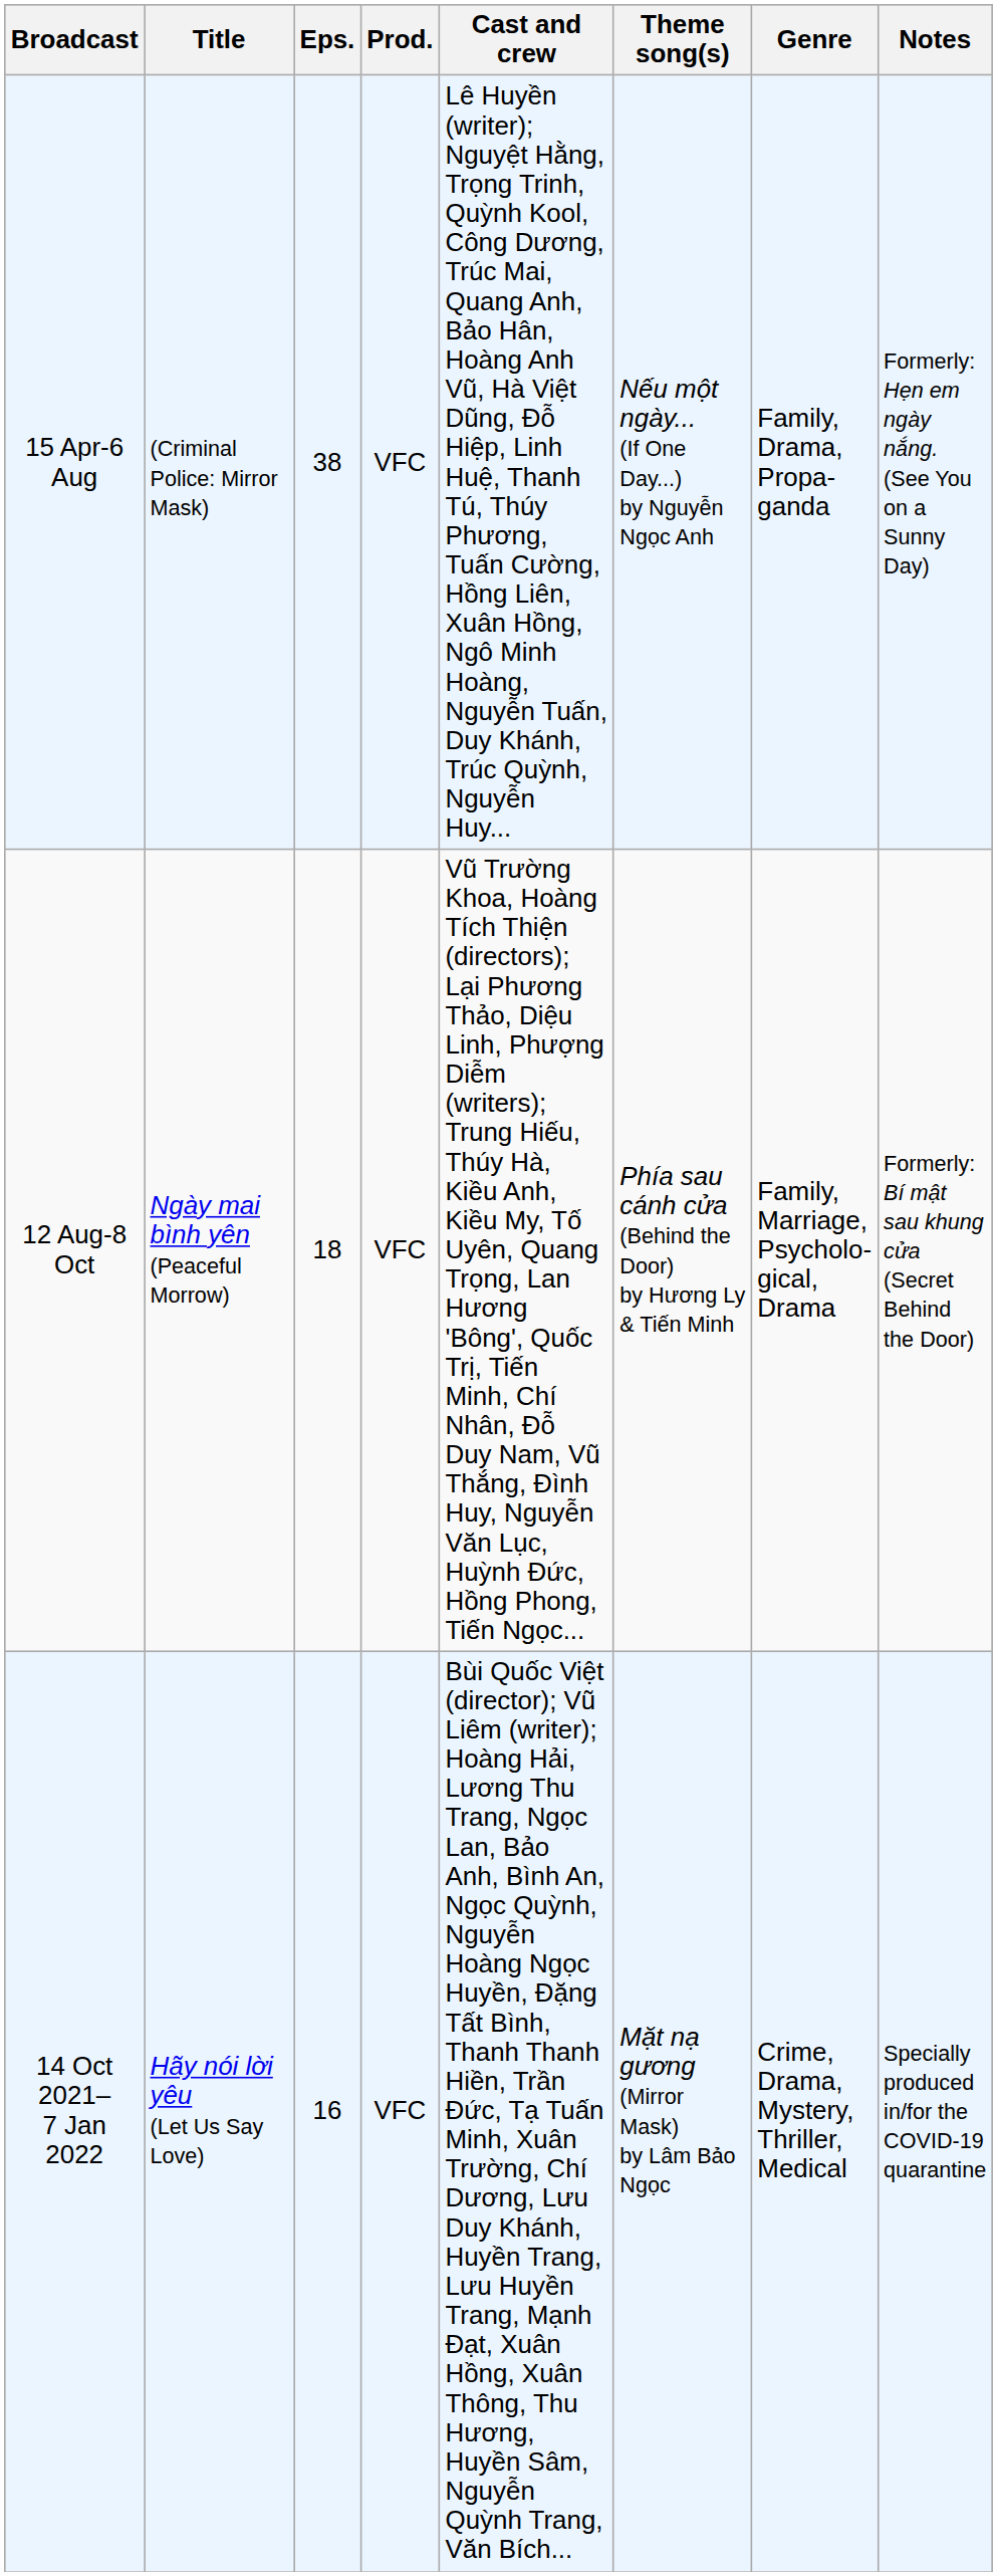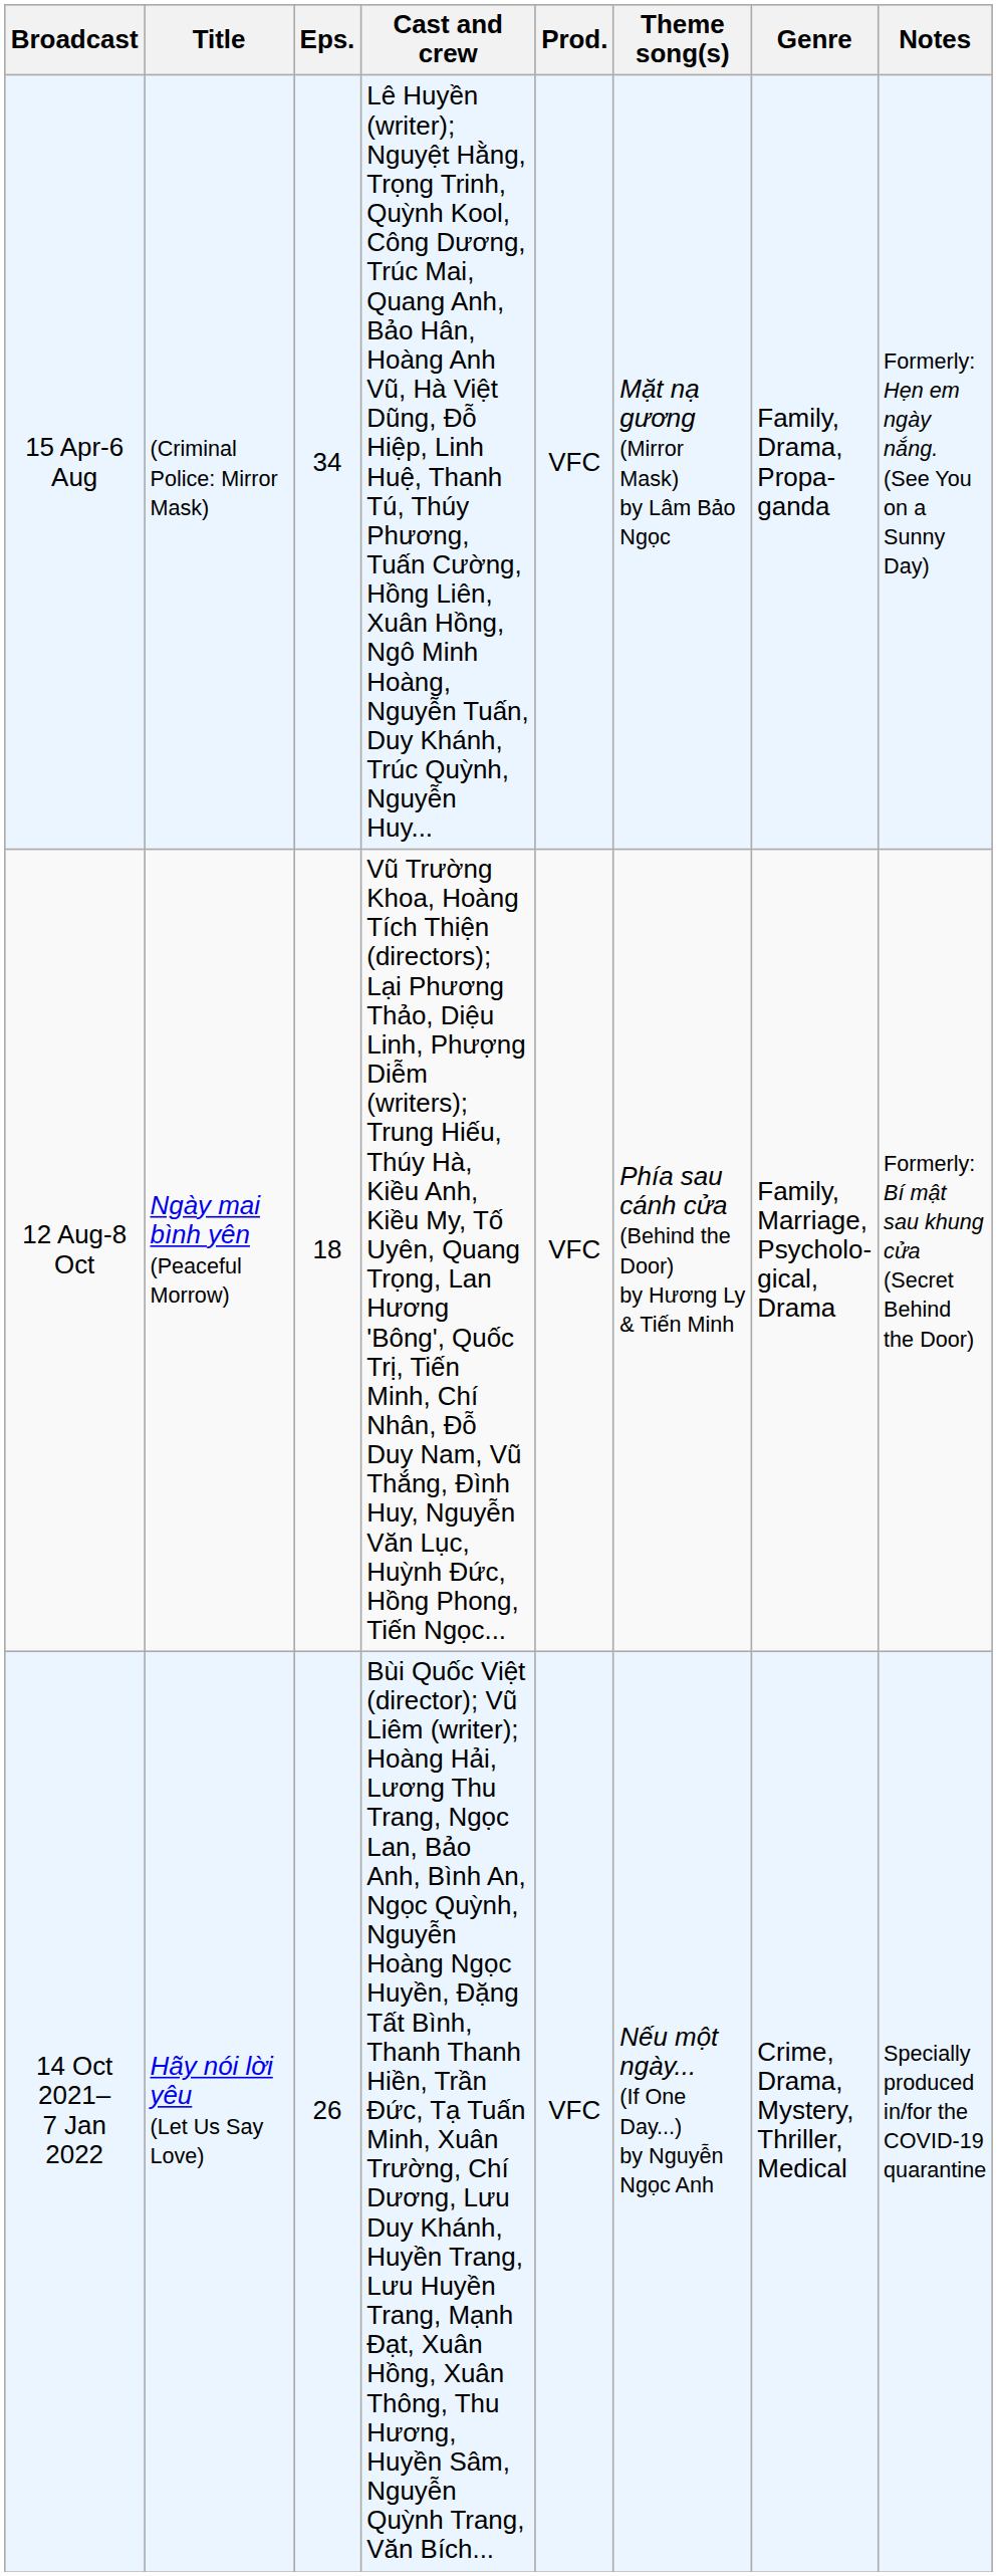columns swapped: Prod. <-> Cast and crew
15 Apr-6 Aug | Eps.: 38 -> 34
15 Apr-6 Aug | Theme song(s): Nếu một ngày... (If One Day...) by Nguyễn Ngọc Anh -> Mặt nạ gương (Mirror Mask) by Lâm Bảo Ngọc
14 Oct 2021– 7 Jan 2022 | Eps.: 16 -> 26
14 Oct 2021– 7 Jan 2022 | Theme song(s): Mặt nạ gương (Mirror Mask) by Lâm Bảo Ngọc -> Nếu một ngày... (If One Day...) by Nguyễn Ngọc Anh
